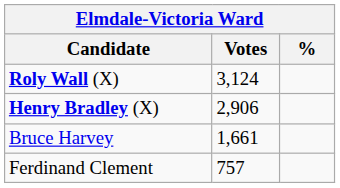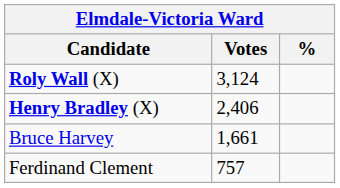Henry Bradley (X) | Votes: 2,906 -> 2,406
